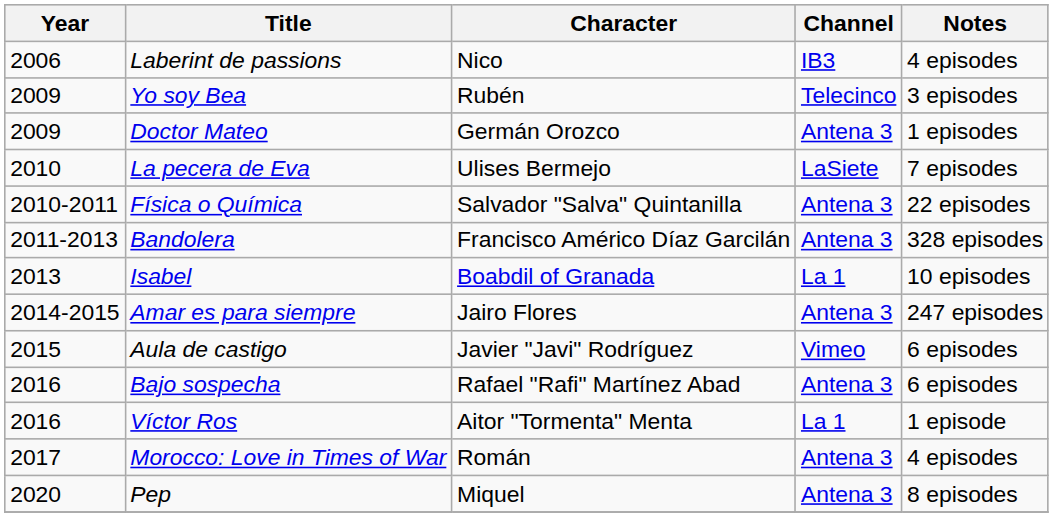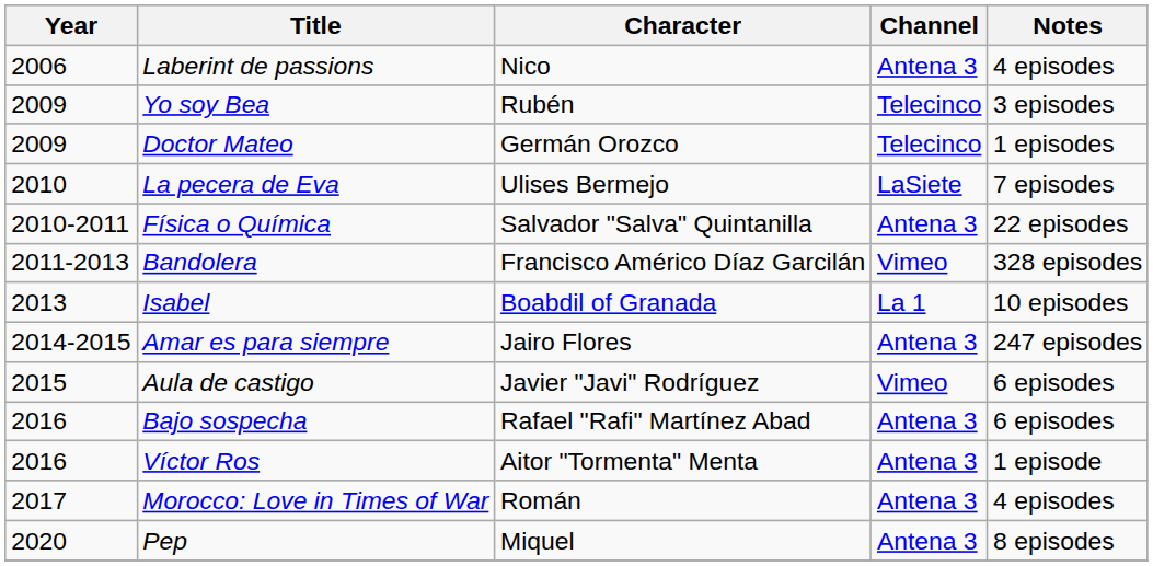Laberint de passions | Channel: IB3 -> Antena 3
Doctor Mateo | Channel: Antena 3 -> Telecinco
Bandolera | Channel: Antena 3 -> Vimeo
Víctor Ros | Channel: La 1 -> Antena 3
